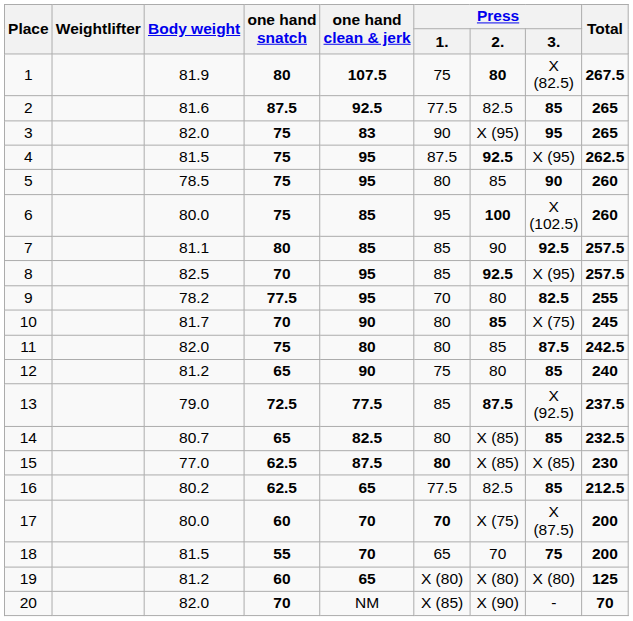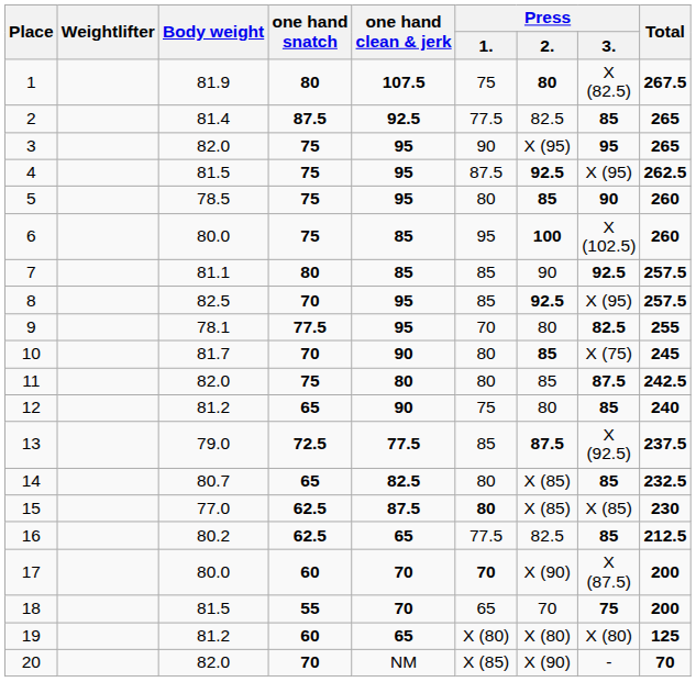2 | Body weight: 81.6 -> 81.4
3 | one hand clean & jerk: 83 -> 95
5 | Press / 2.: normal -> bold
9 | Body weight: 78.2 -> 78.1
17 | Press / 2.: X (75) -> X (90)
